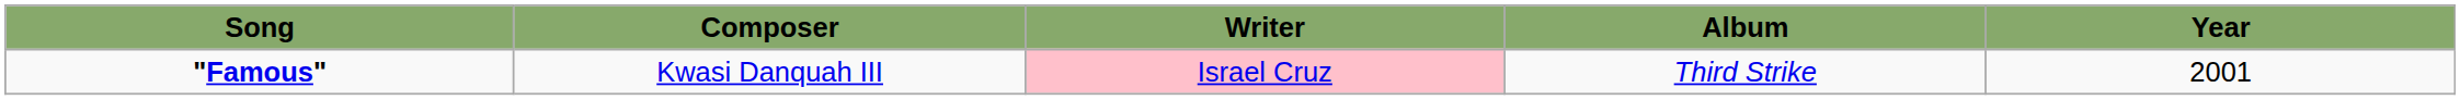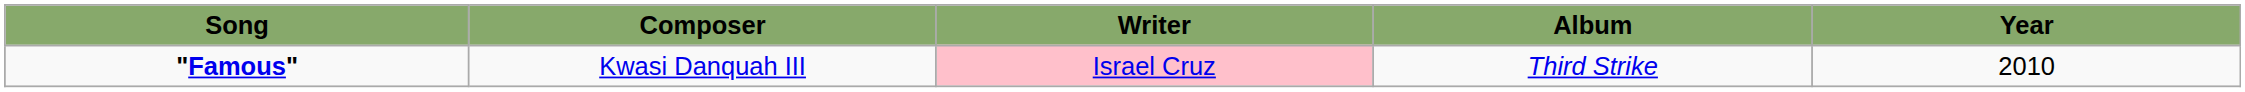"Famous" | Year: 2001 -> 2010
